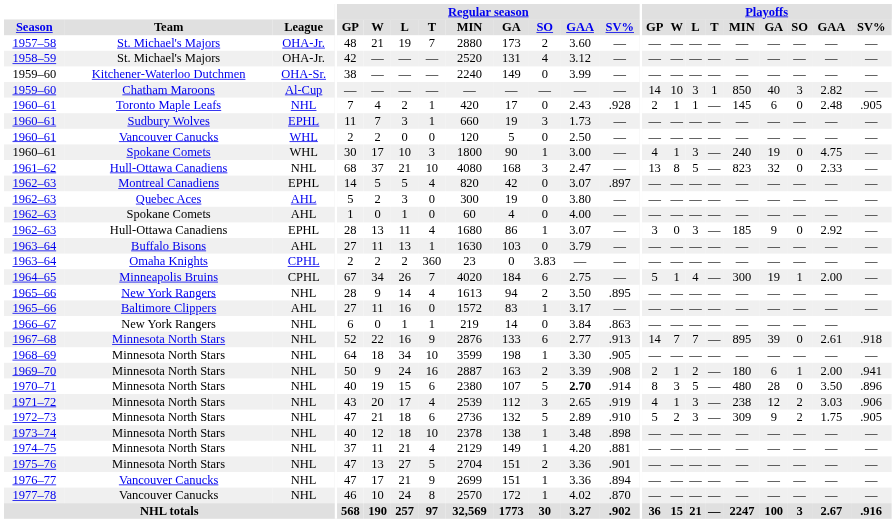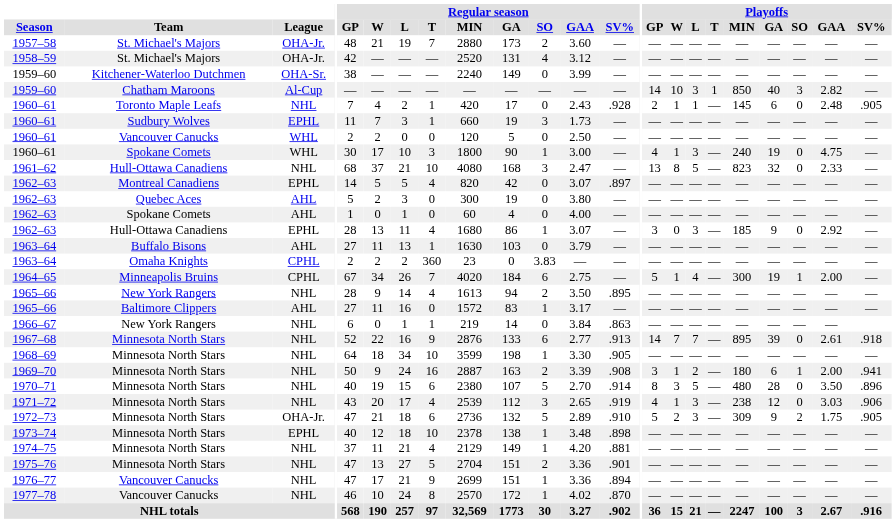1969–70 | Playoffs / GP: 2 -> 3
1970–71 | Regular season / GAA: bold -> normal
1971–72 | Playoffs / SO: 2 -> 0
1972–73 | League: NHL -> OHA-Jr.
1973–74 | League: NHL -> EPHL
